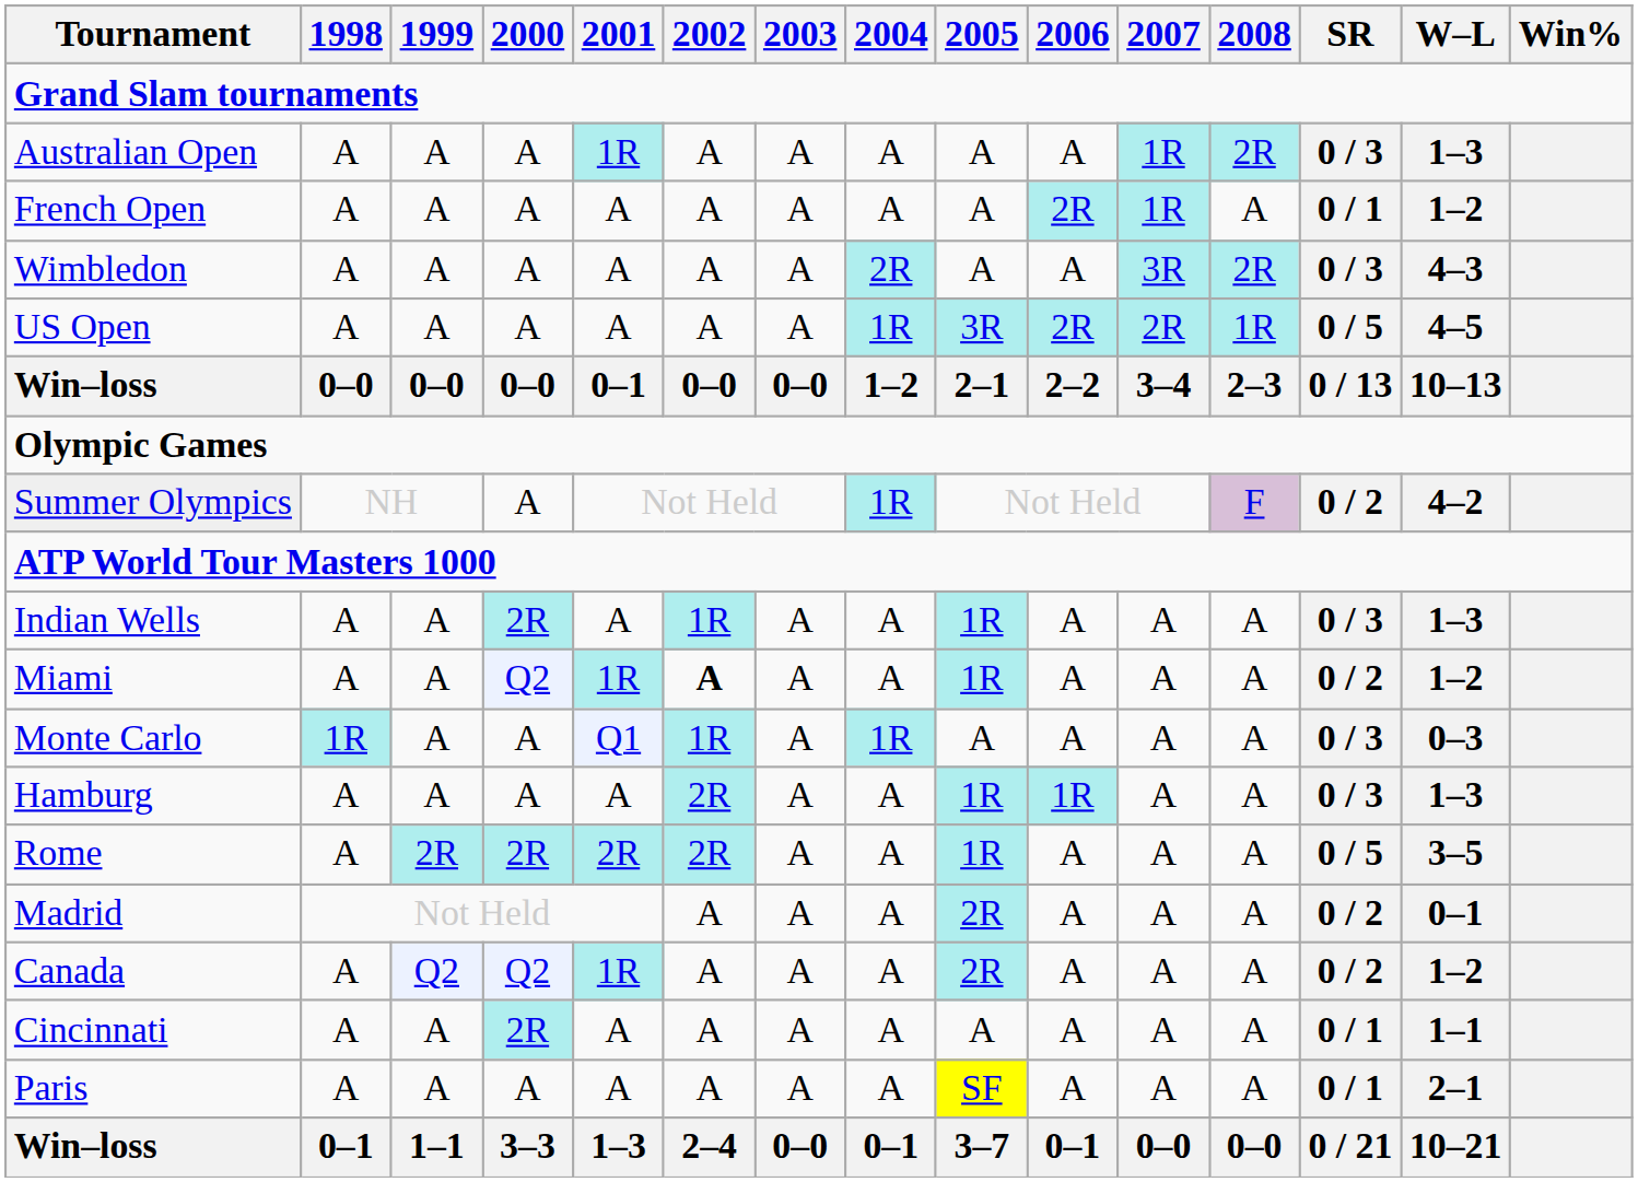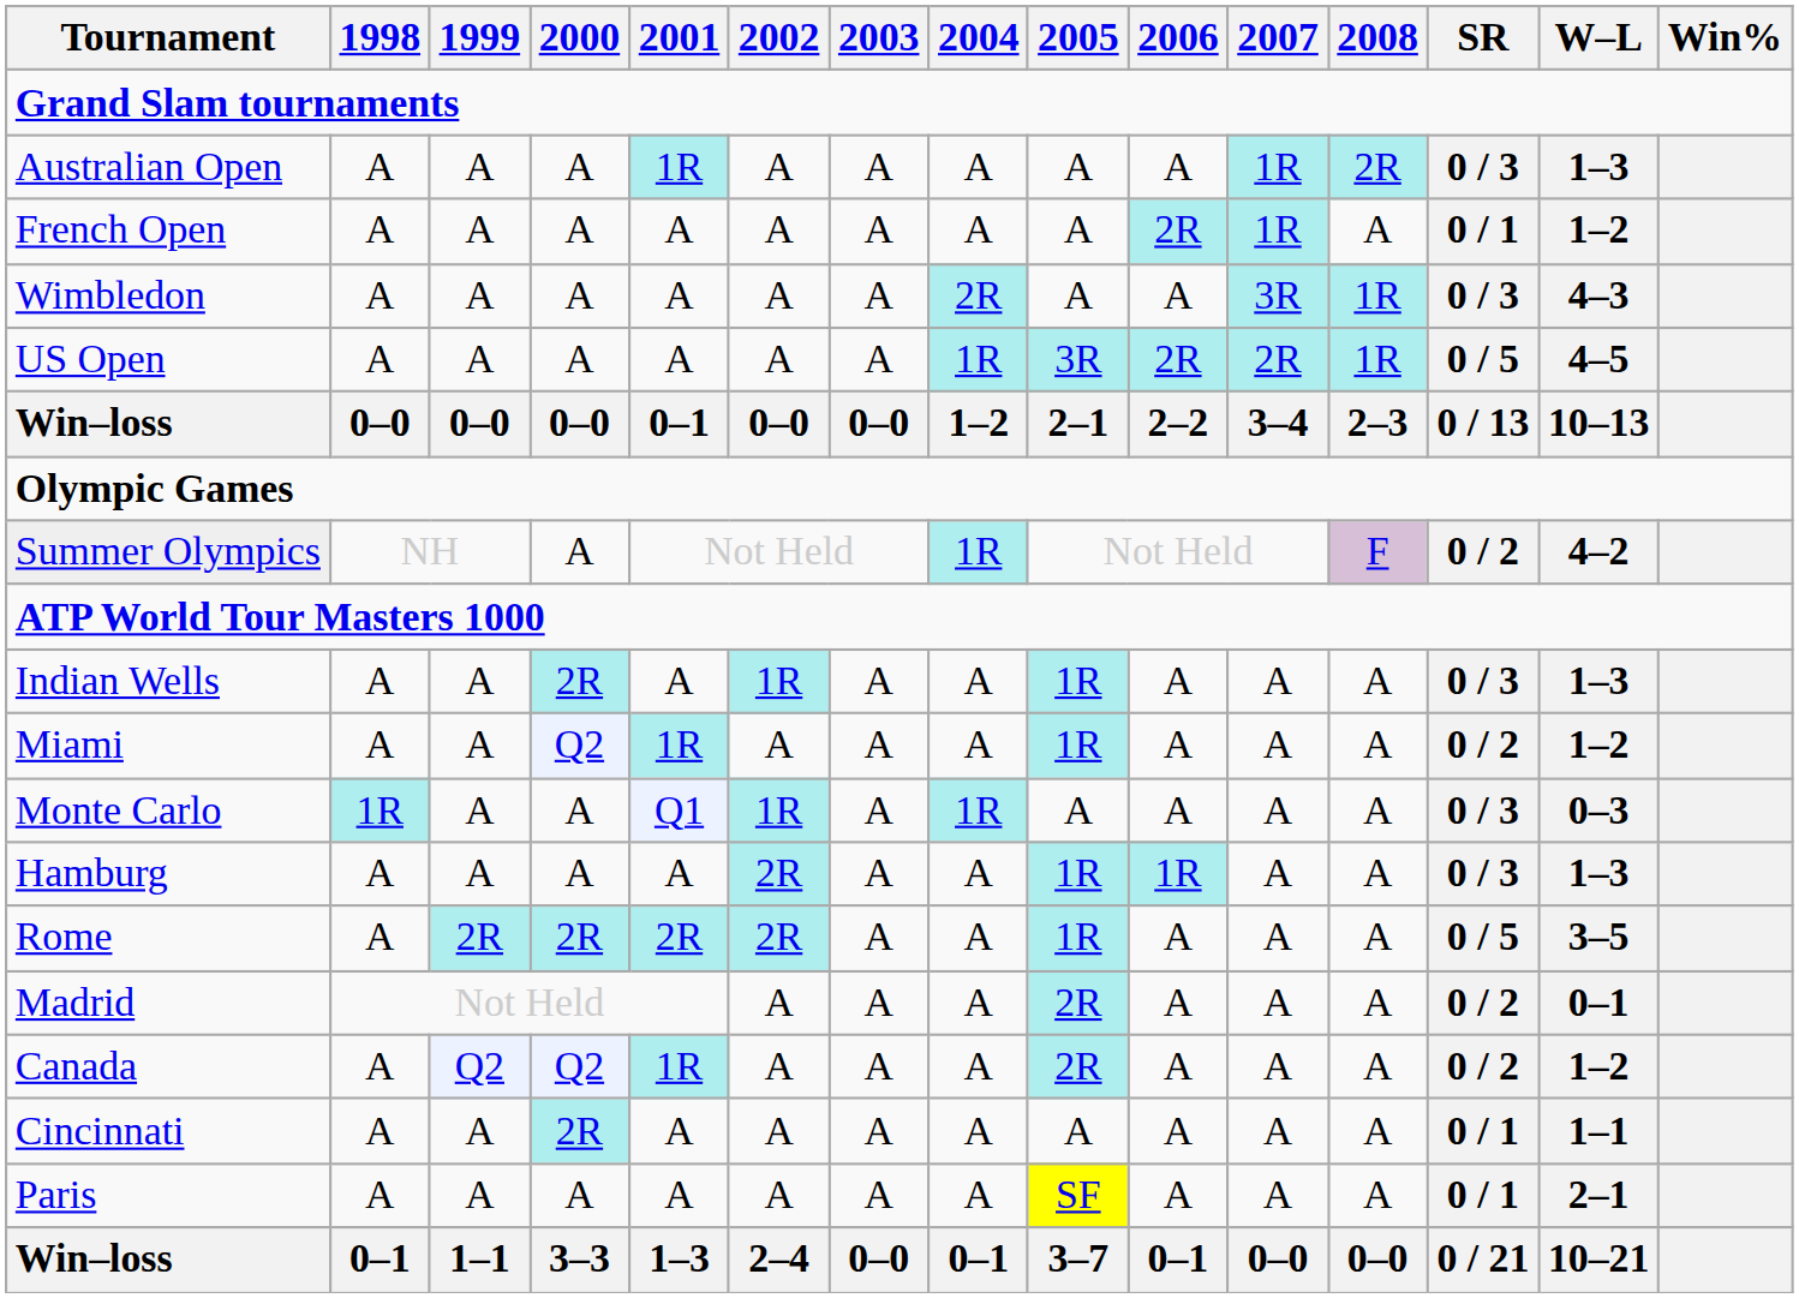Wimbledon | 2008: 2R -> 1R
Miami | 2002: bold -> normal
